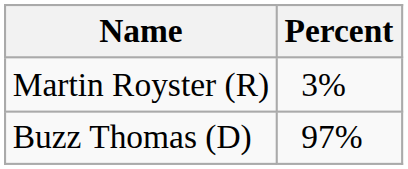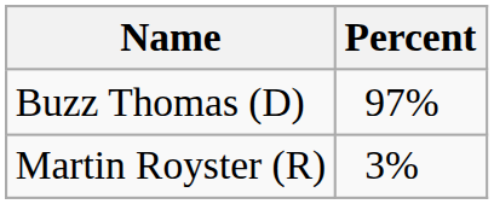rows swapped: Buzz Thomas (D) <-> Martin Royster (R)
